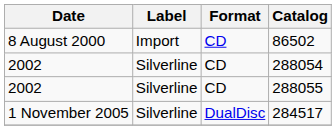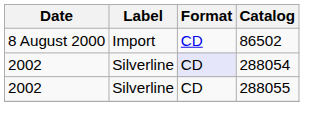288054 | Format: no background -> lavender background
- row: 1 November 2005 | Silverline | DualDisc | 284517
